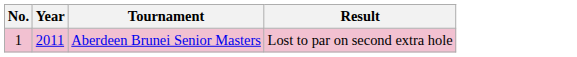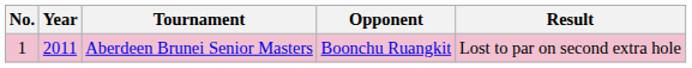+ column: Opponent | Boonchu Ruangkit
